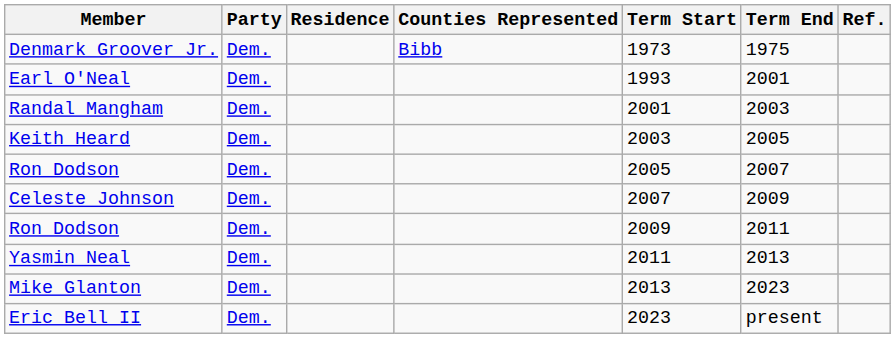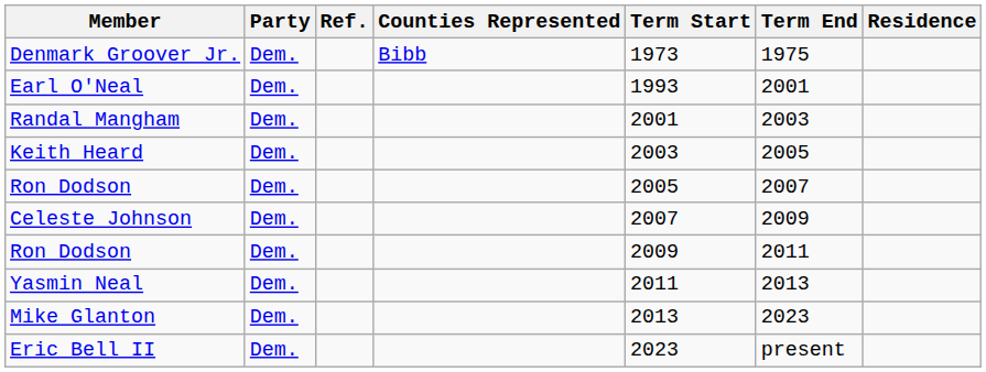columns swapped: Residence <-> Ref.
